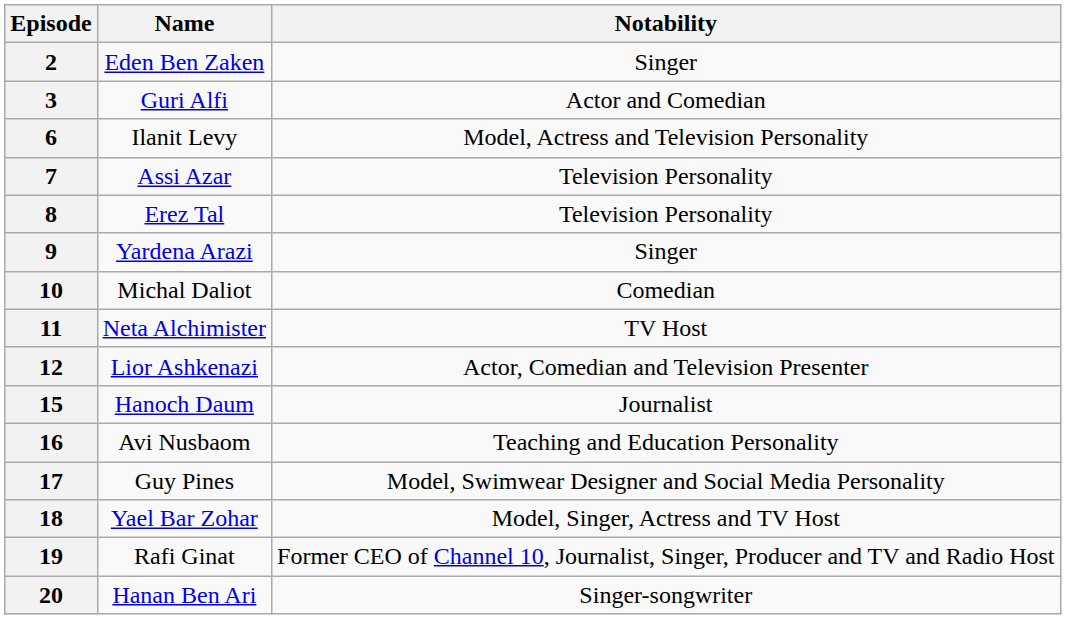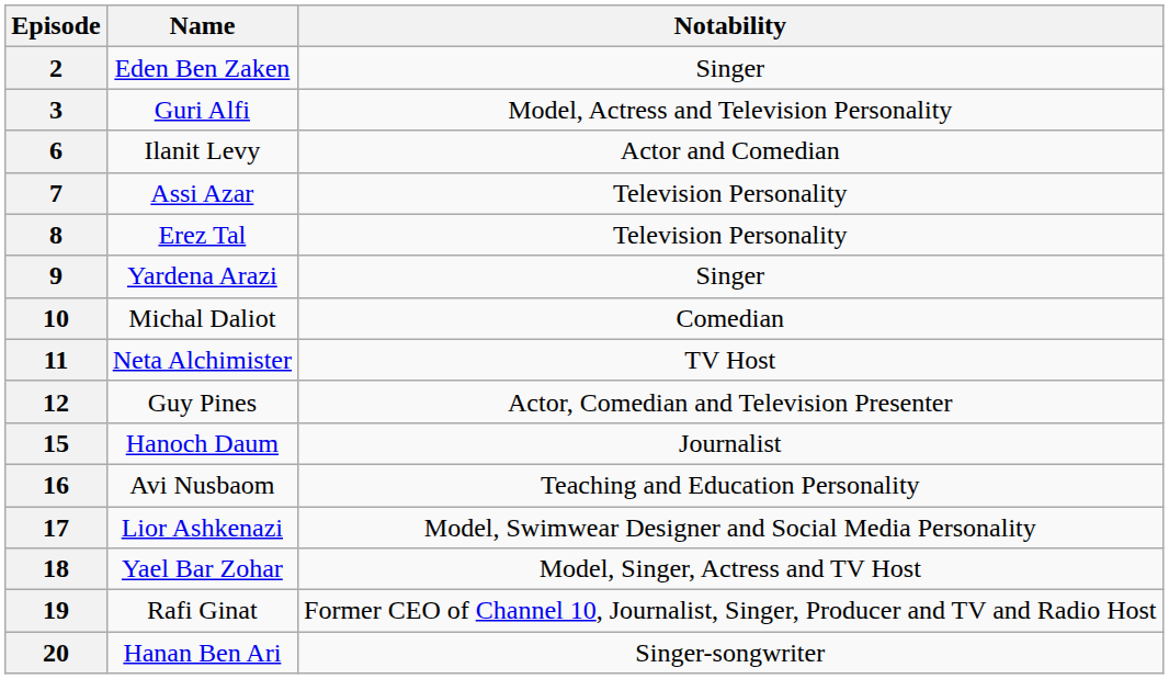3 | Notability: Actor and Comedian -> Model, Actress and Television Personality
6 | Notability: Model, Actress and Television Personality -> Actor and Comedian
12 | Name: Lior Ashkenazi -> Guy Pines
17 | Name: Guy Pines -> Lior Ashkenazi
